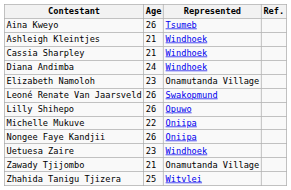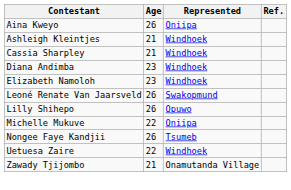Aina Kweyo | Represented: Tsumeb -> Oniipa
Diana Andimba | Age: 24 -> 23
Elizabeth Namoloh | Represented: Onamutanda Village -> Windhoek
Nongee Faye Kandjii | Represented: Oniipa -> Tsumeb
Uetuesa Zaire | Age: 23 -> 22
- row: Zhahida Tanigu Tjizera | 25 | Witvlei
